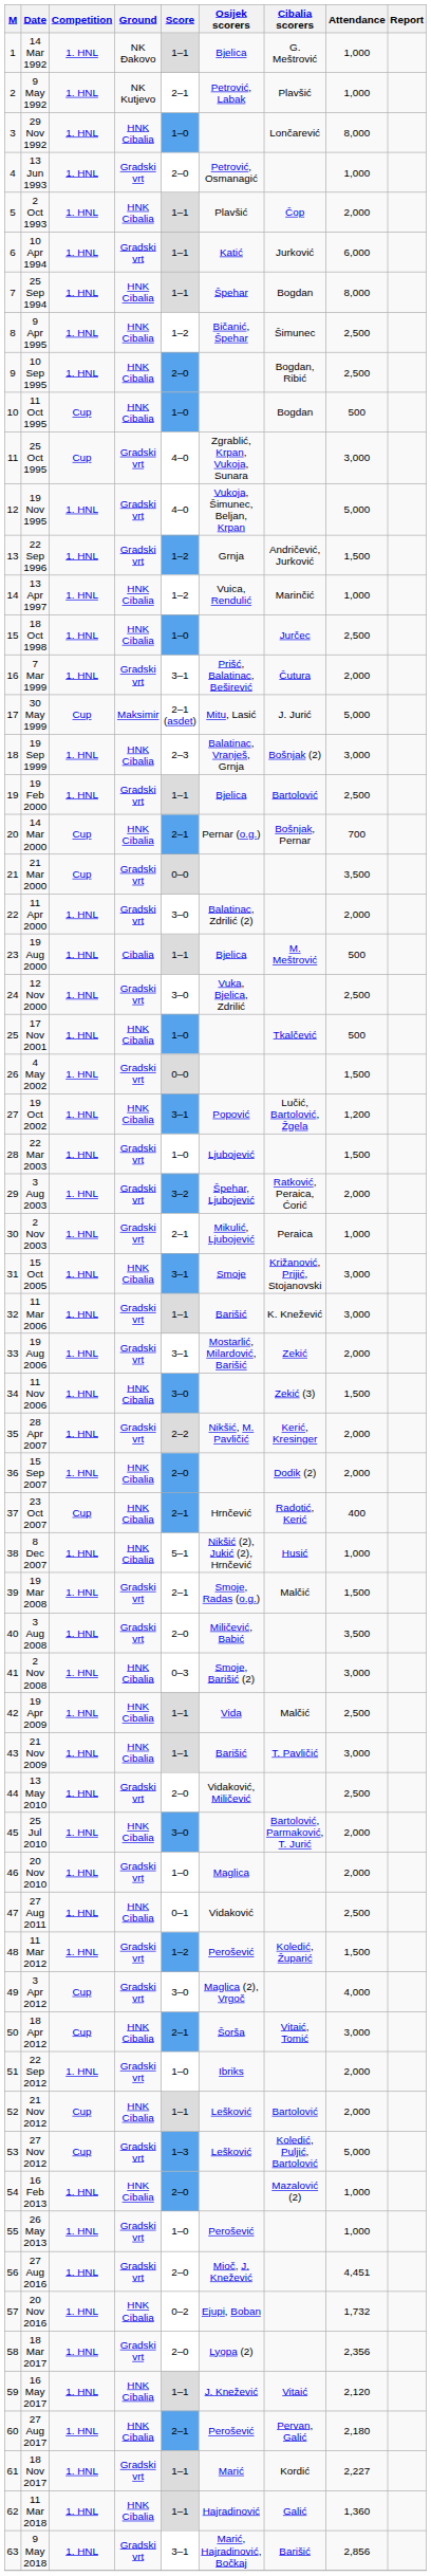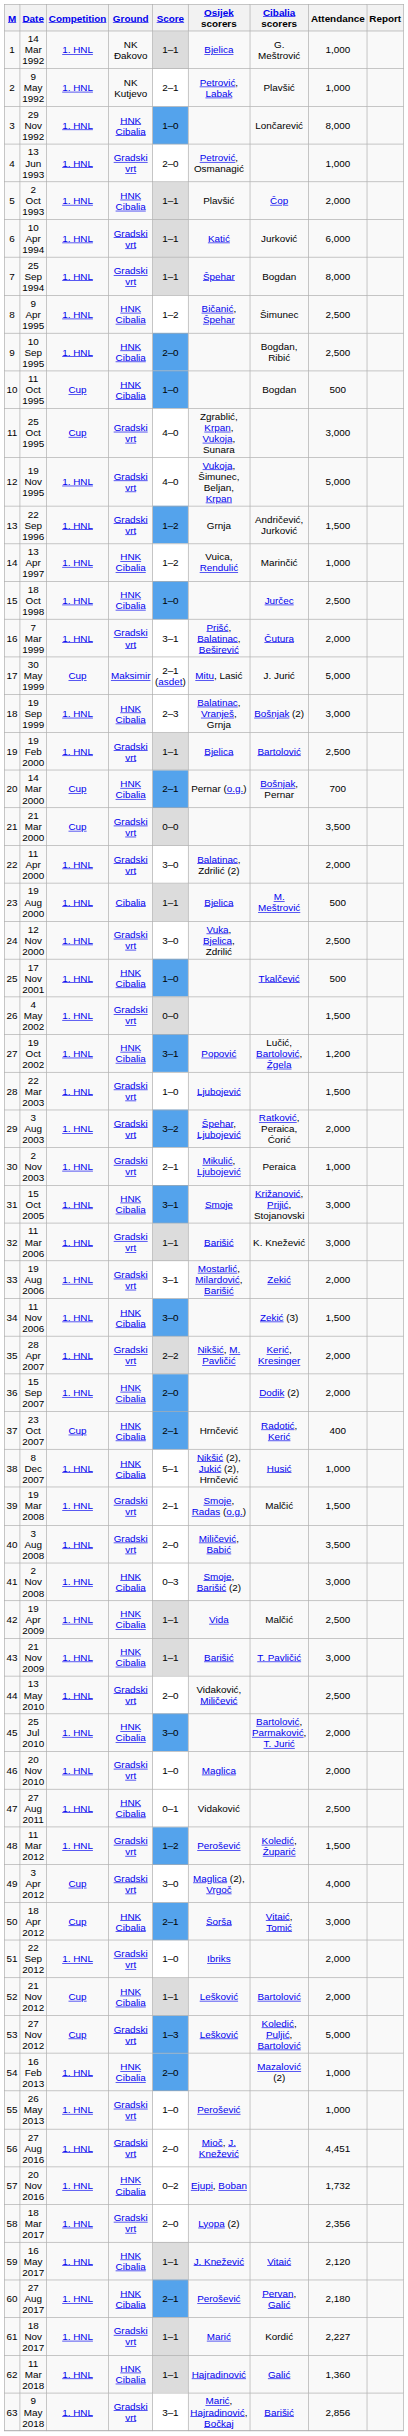25 Sep 1994 | Ground: HNK Cibalia -> Gradski vrt
